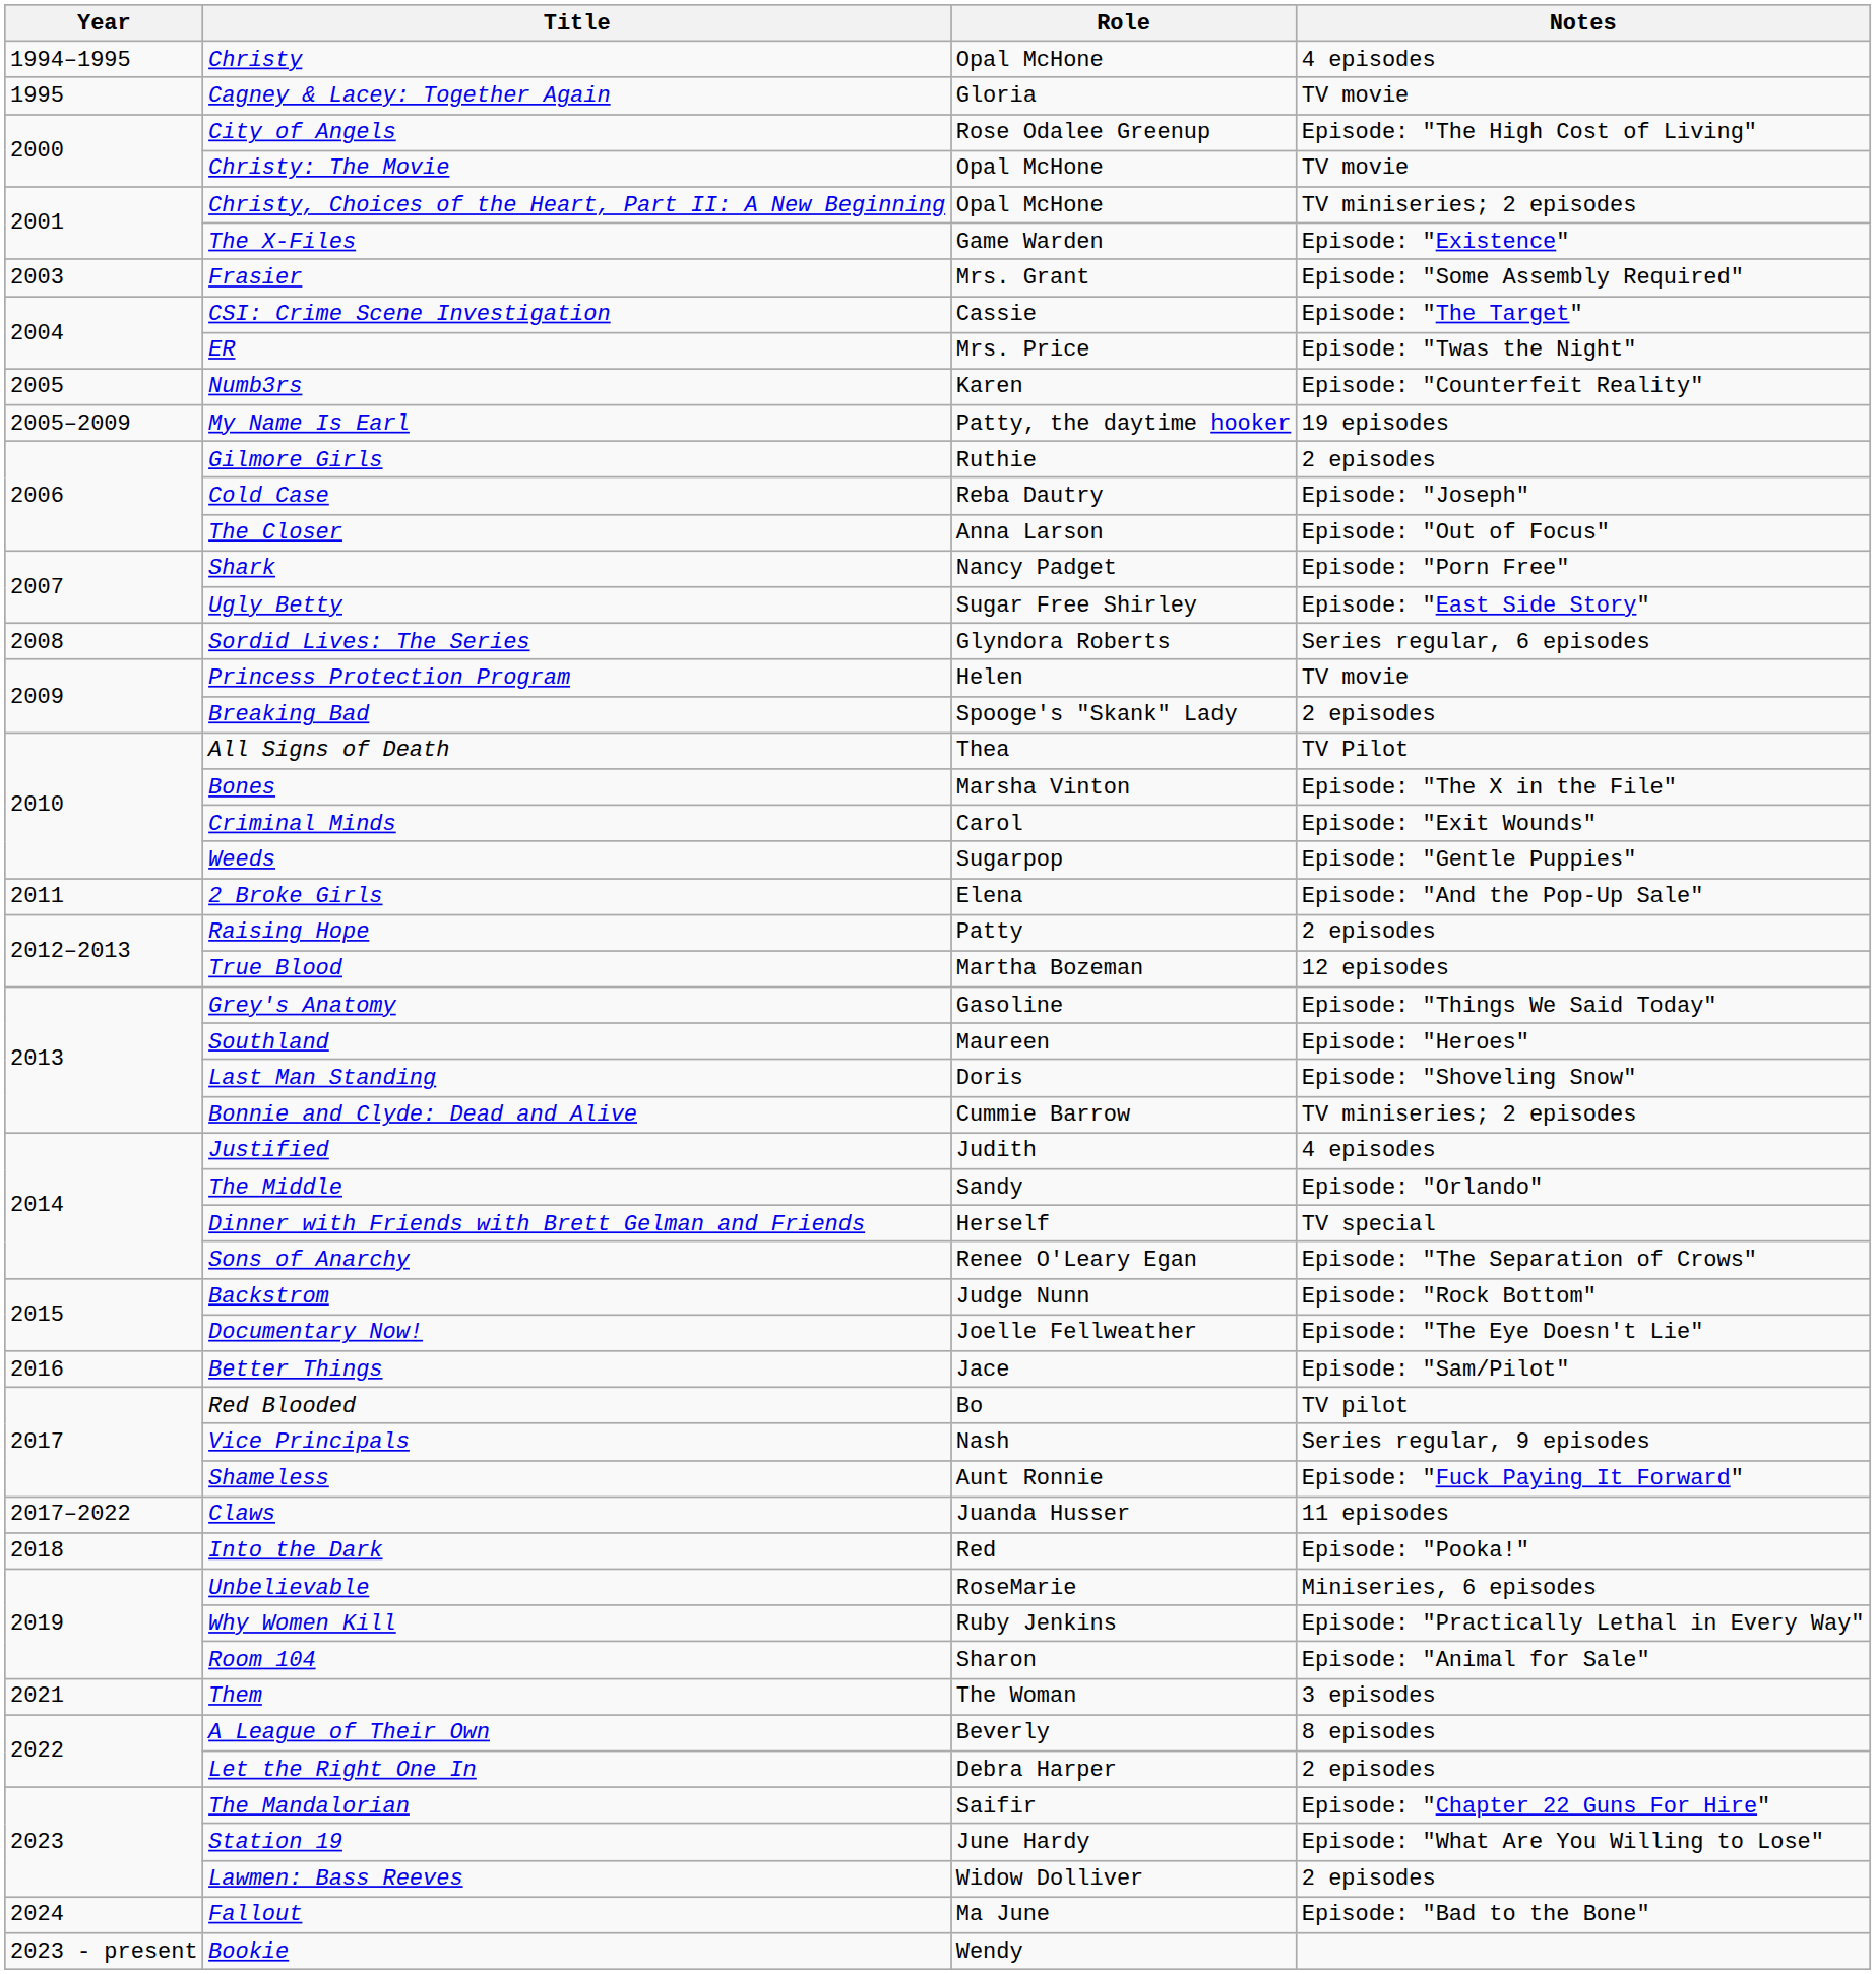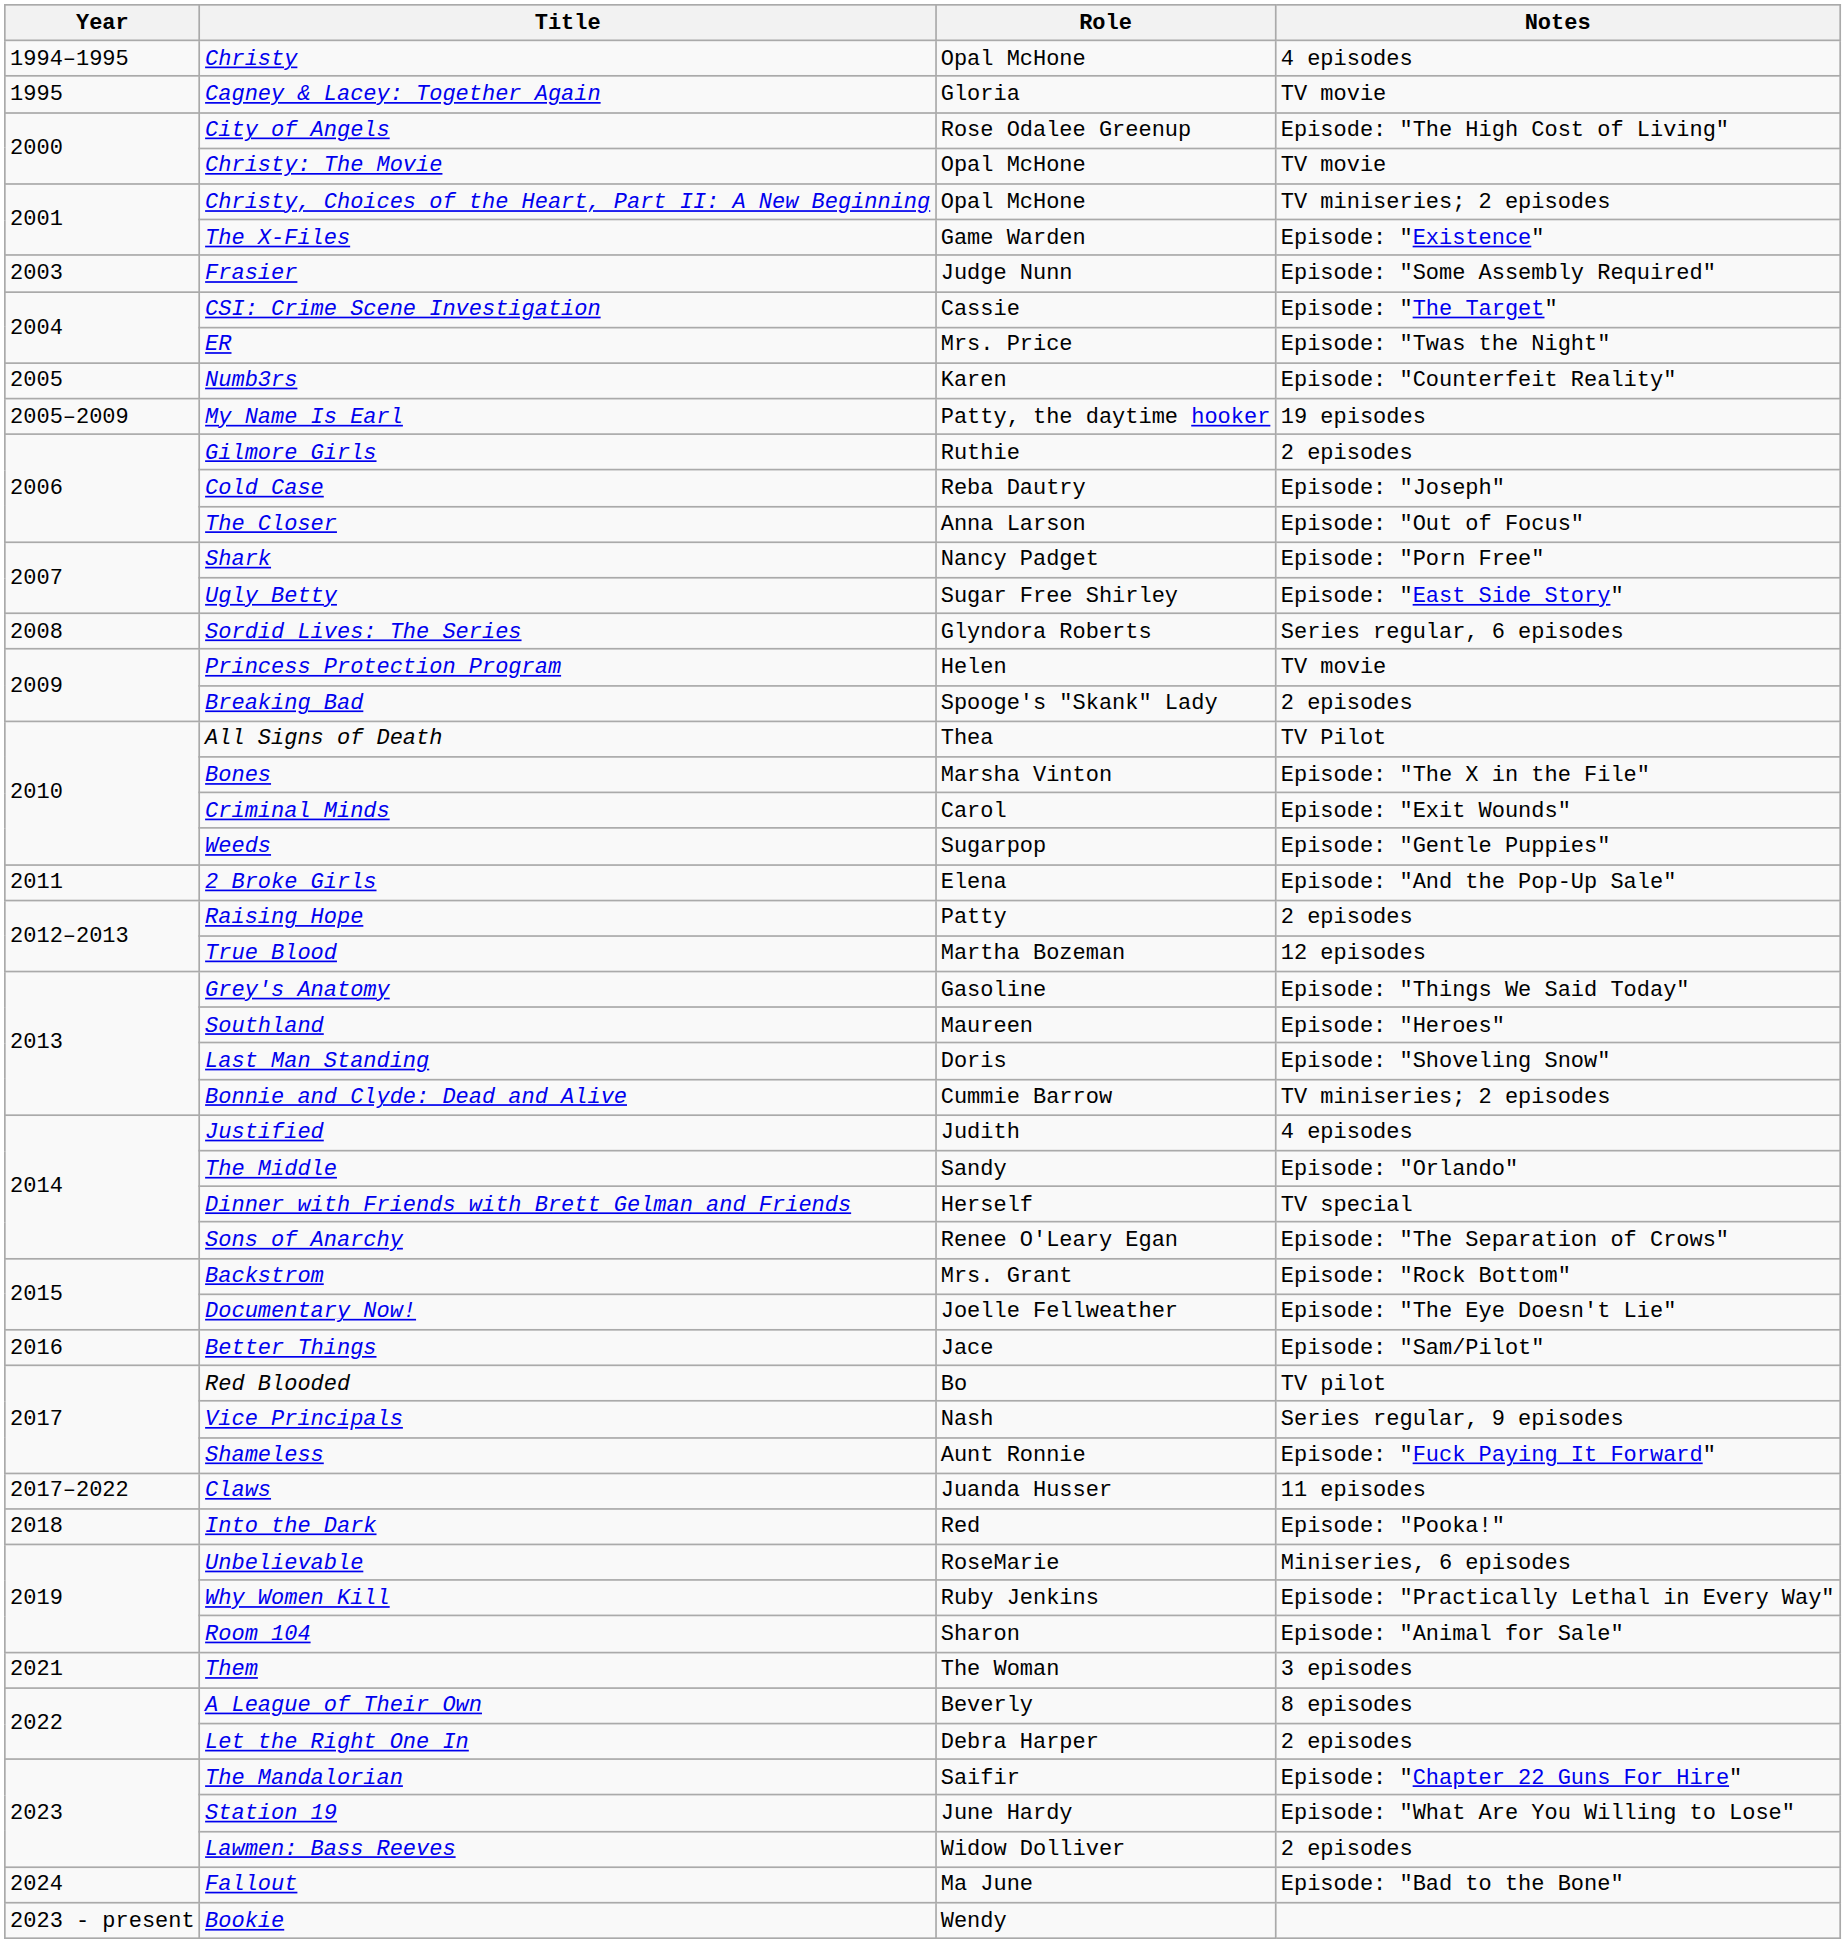Frasier | Role: Mrs. Grant -> Judge Nunn
Backstrom | Role: Judge Nunn -> Mrs. Grant
